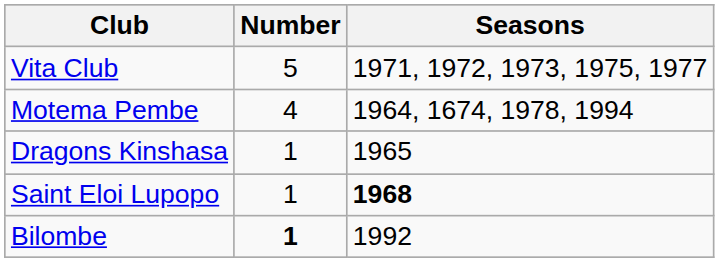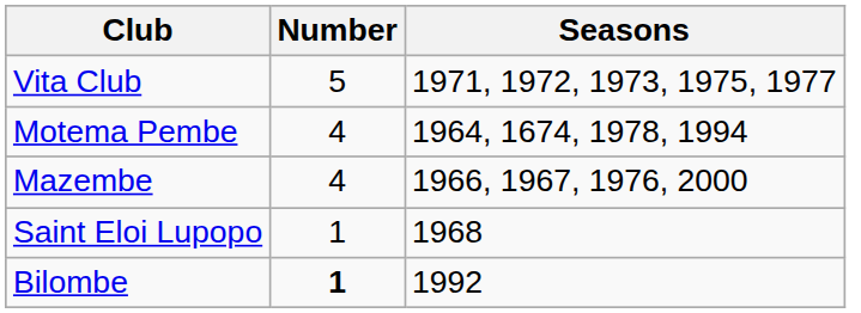+ row: Mazembe | 4 | 1966, 1967, 1976, 2000
- row: Dragons Kinshasa | 1 | 1965
Saint Eloi Lupopo | Seasons: bold -> normal
